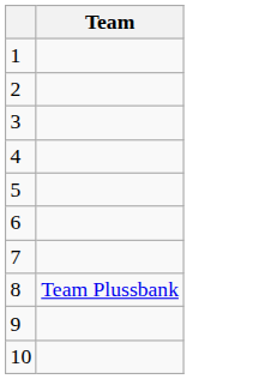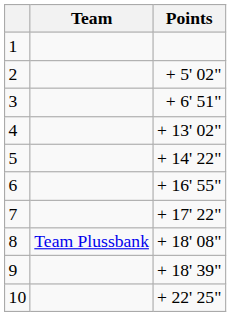+ column: Points | + 5' 02" | + 6' 51" | + 13' 02" | + 14' 22" | + 16' 55" | + 17' 22" | + 18' 08" | + 18' 39" | + 22' 25"
